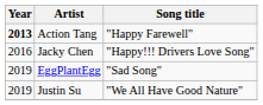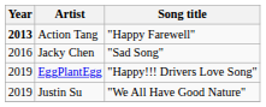Jacky Chen | Song title: "Happy!!! Drivers Love Song" -> "Sad Song"
EggPlantEgg | Song title: "Sad Song" -> "Happy!!! Drivers Love Song"
